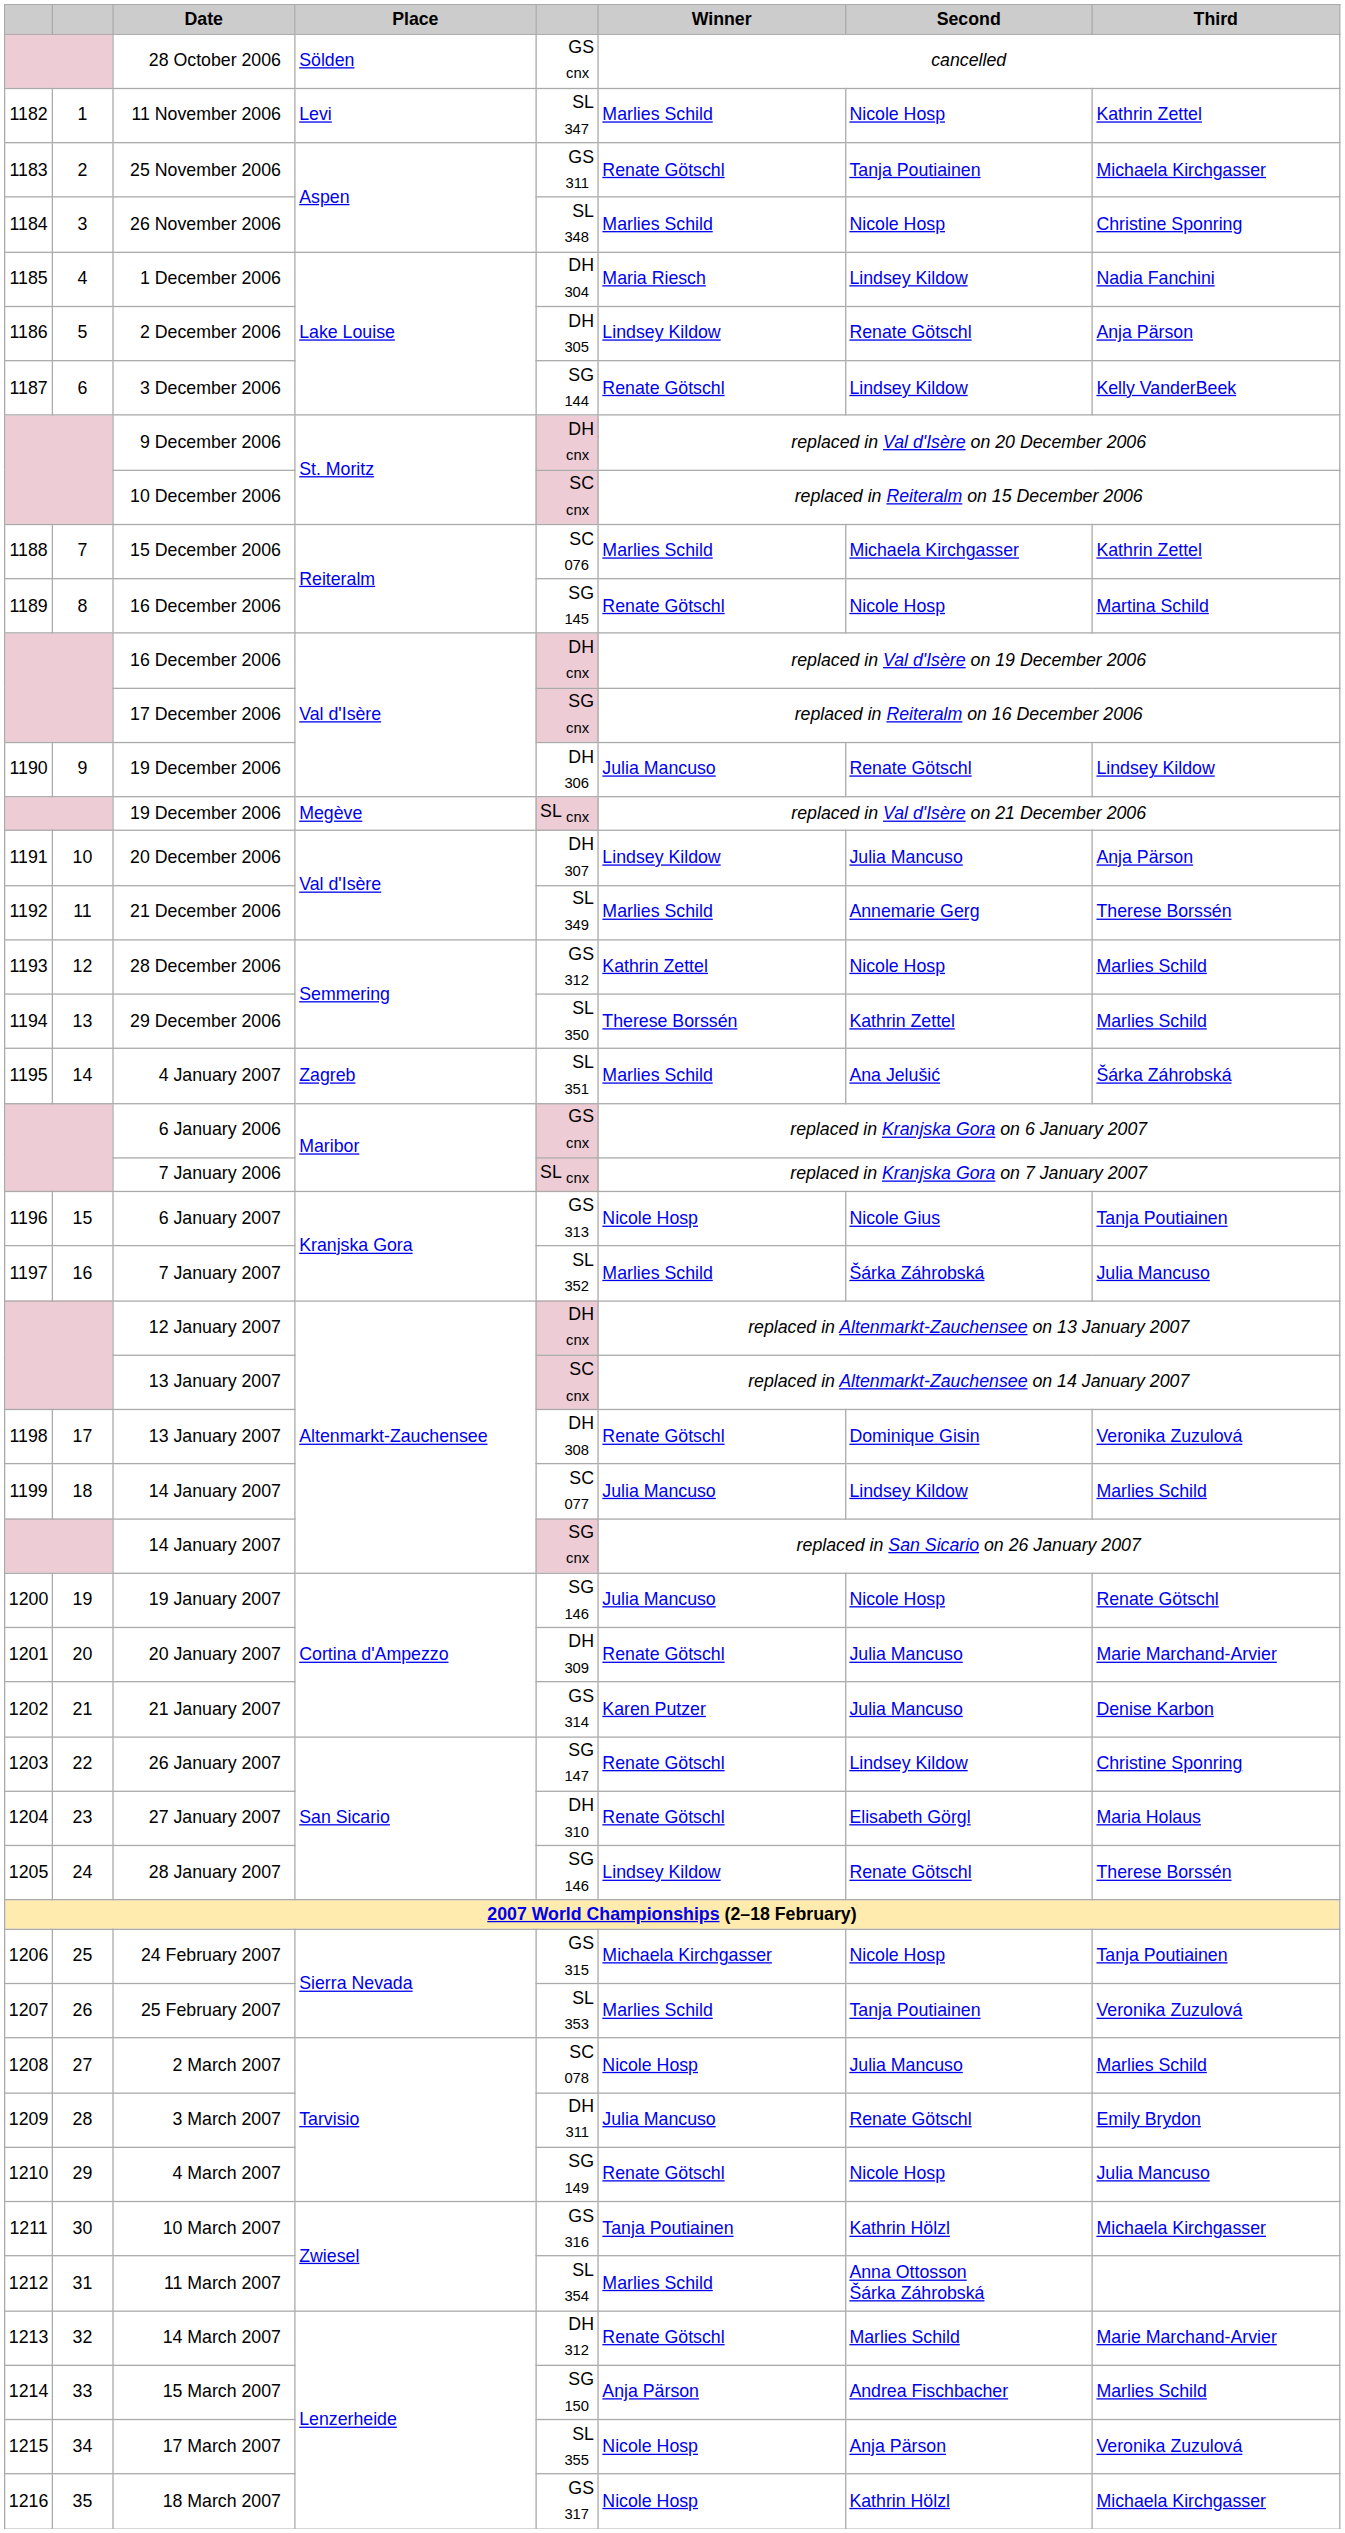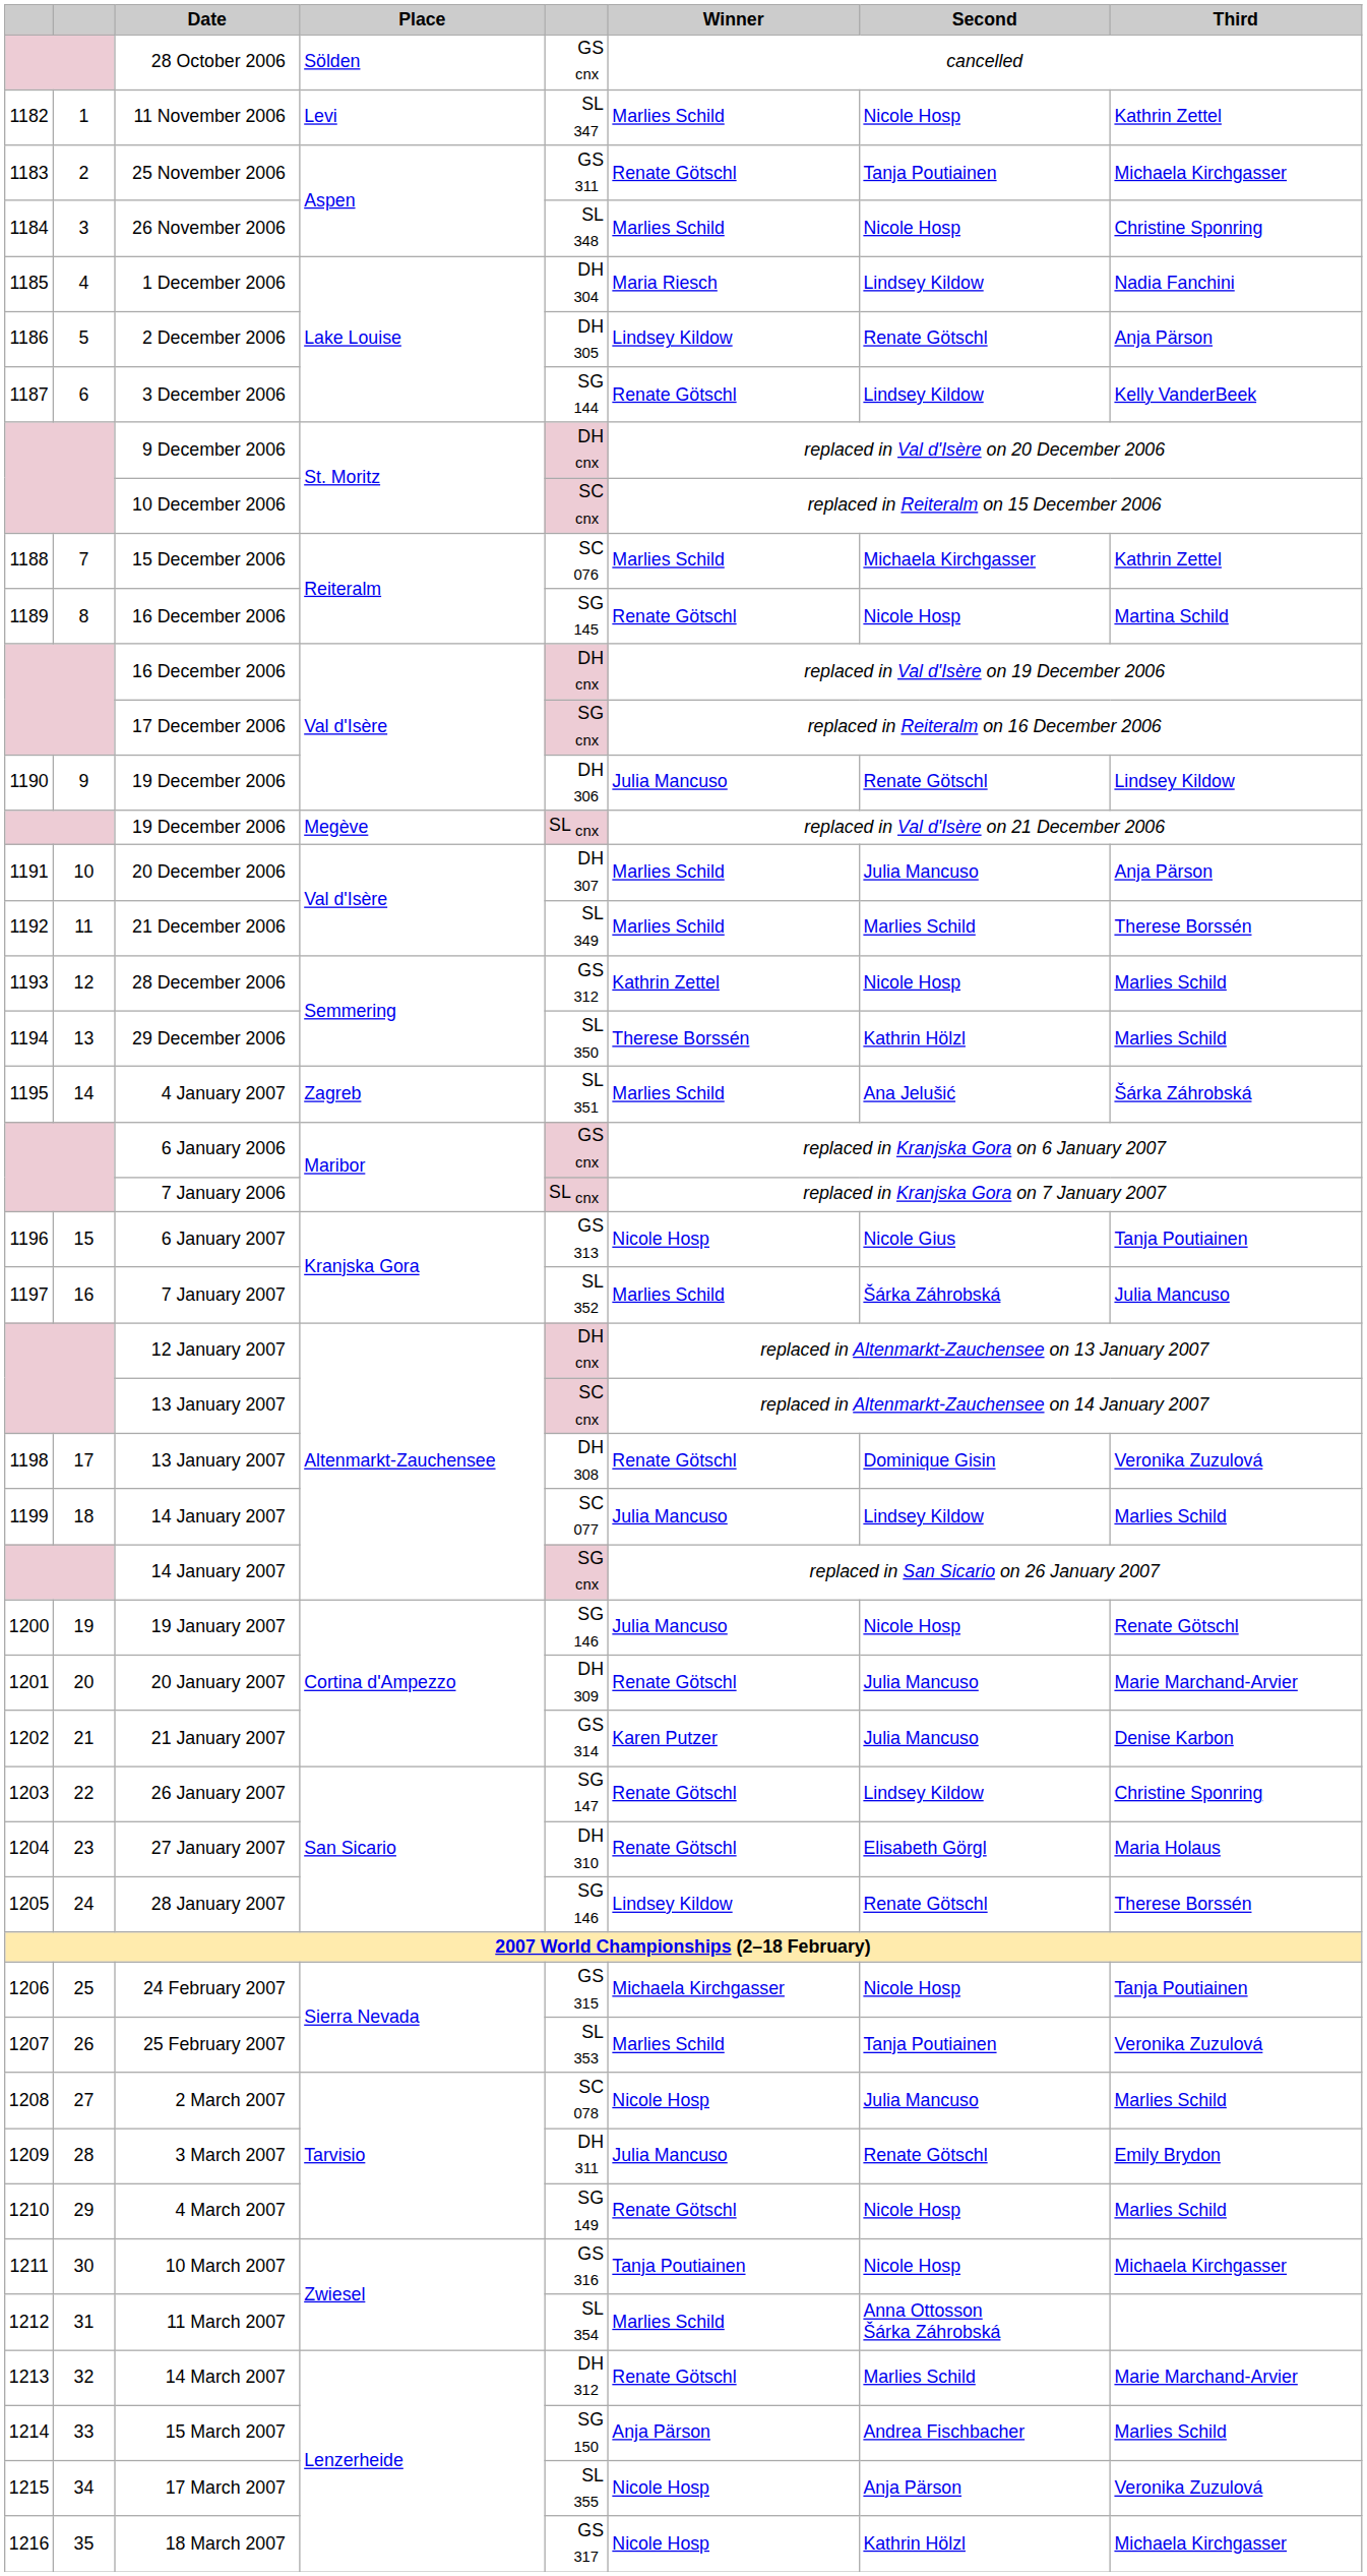20 December 2006 | Winner: Lindsey Kildow -> Marlies Schild
21 December 2006 | Second: Annemarie Gerg -> Marlies Schild
29 December 2006 | Second: Kathrin Zettel -> Kathrin Hölzl
4 March 2007 | Third: Julia Mancuso -> Marlies Schild
10 March 2007 | Second: Kathrin Hölzl -> Nicole Hosp
